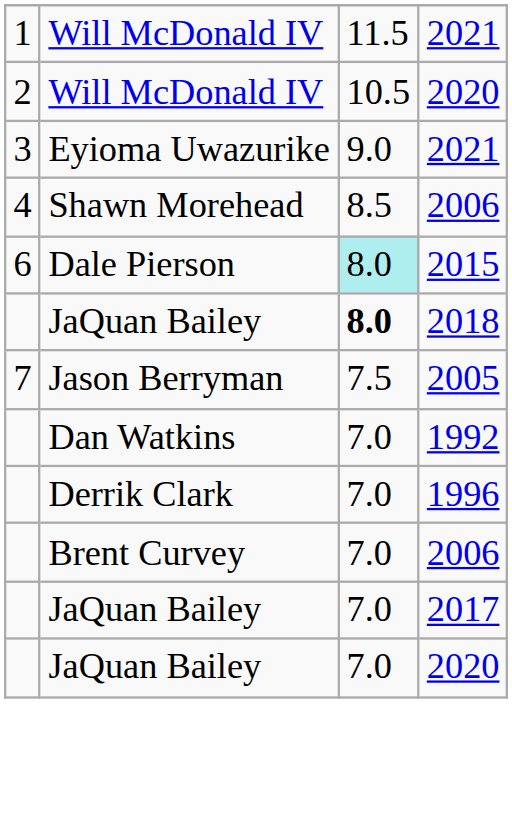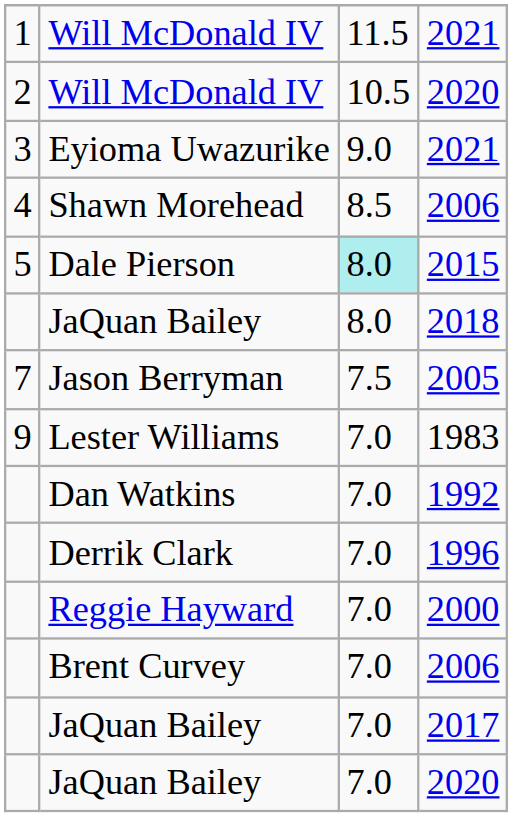Dale Pierson | column 1: 6 -> 5
JaQuan Bailey / 2018 | column 3: bold -> normal
+ row: 9 | Lester Williams | 7.0 | 1983
+ row: Reggie Hayward | 7.0 | 2000
